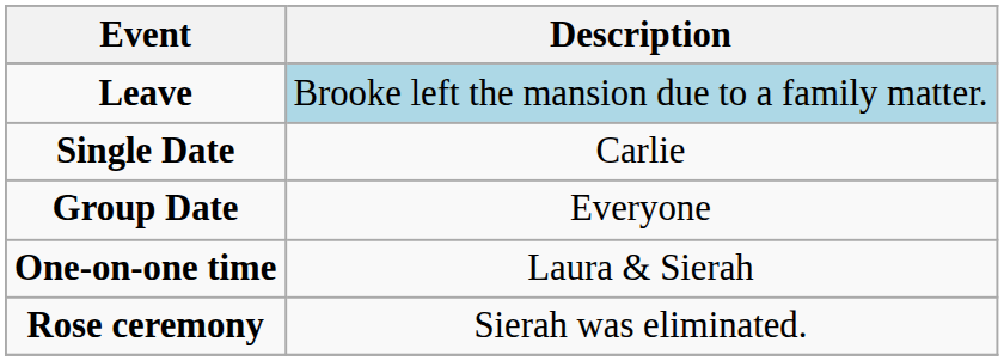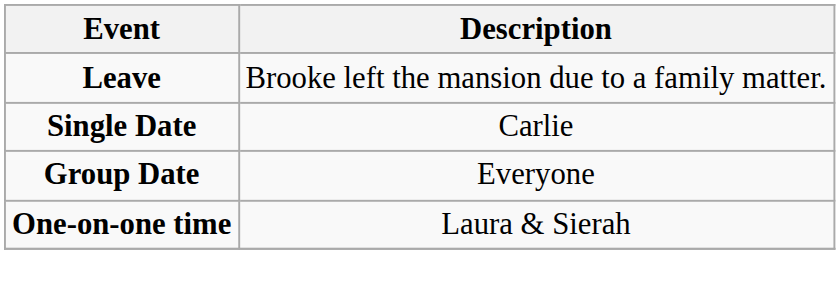Leave | Description: lightblue background -> no background
- row: Rose ceremony | Sierah was eliminated.
